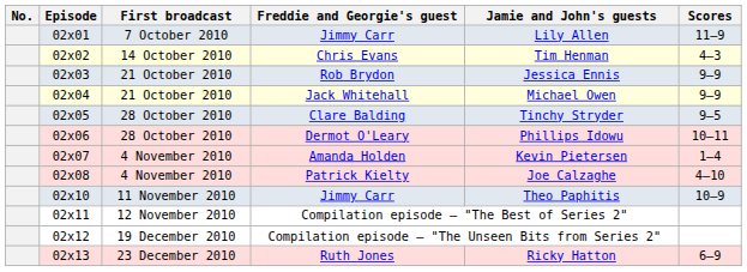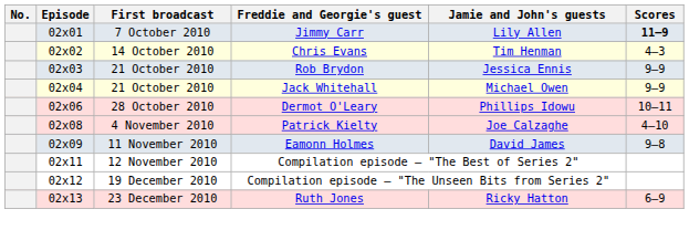02x01 / Jimmy Carr | Scores: normal -> bold
- row: 02x05 | 28 October 2010 | Clare Balding | Tinchy Stryder | 9–5
- row: 02x07 | 4 November 2010 | Amanda Holden | Kevin Pietersen | 1–4
+ row: 02x09 | 11 November 2010 | Eamonn Holmes | David James | 9–8
- row: 02x10 | 11 November 2010 | Jimmy Carr | Theo Paphitis | 10–9
